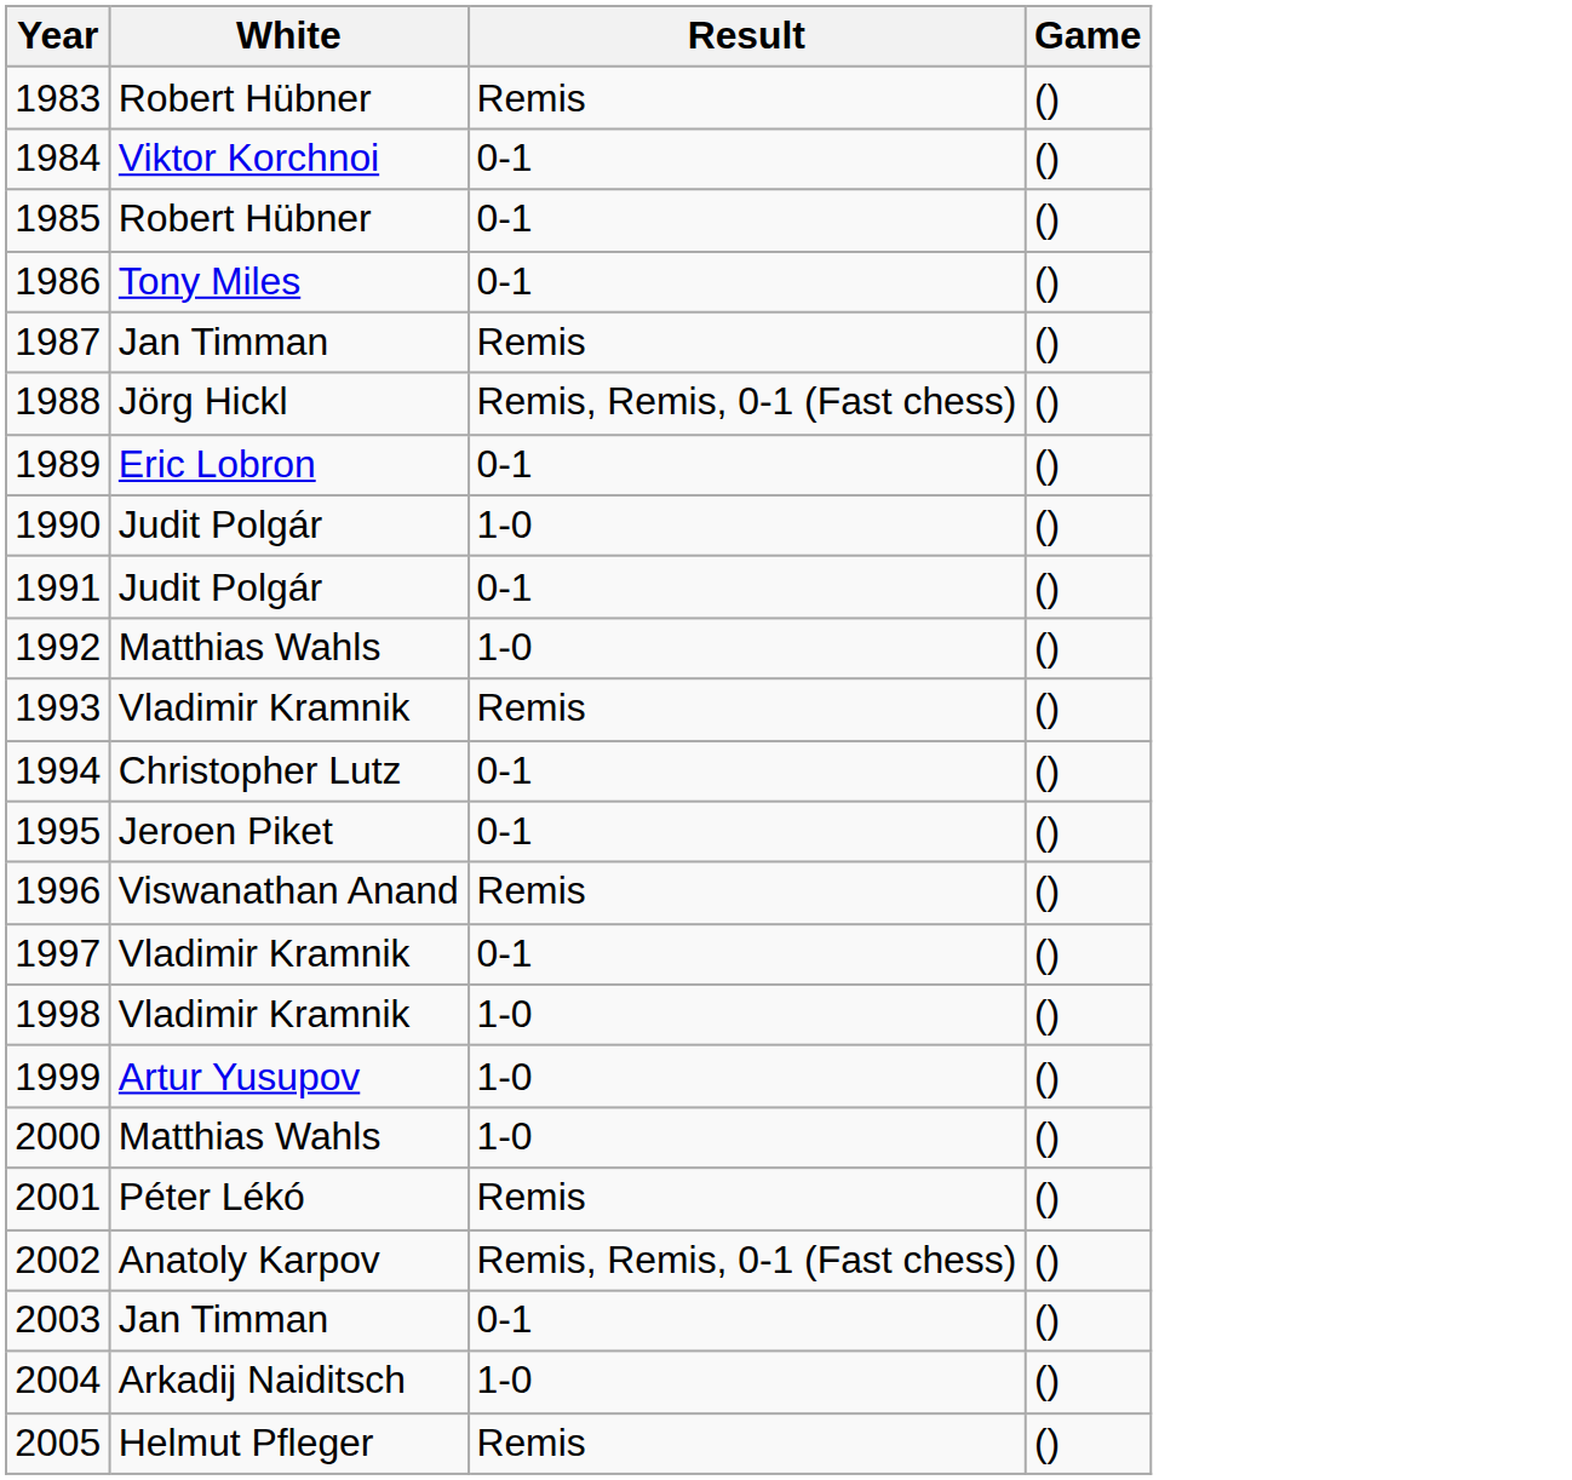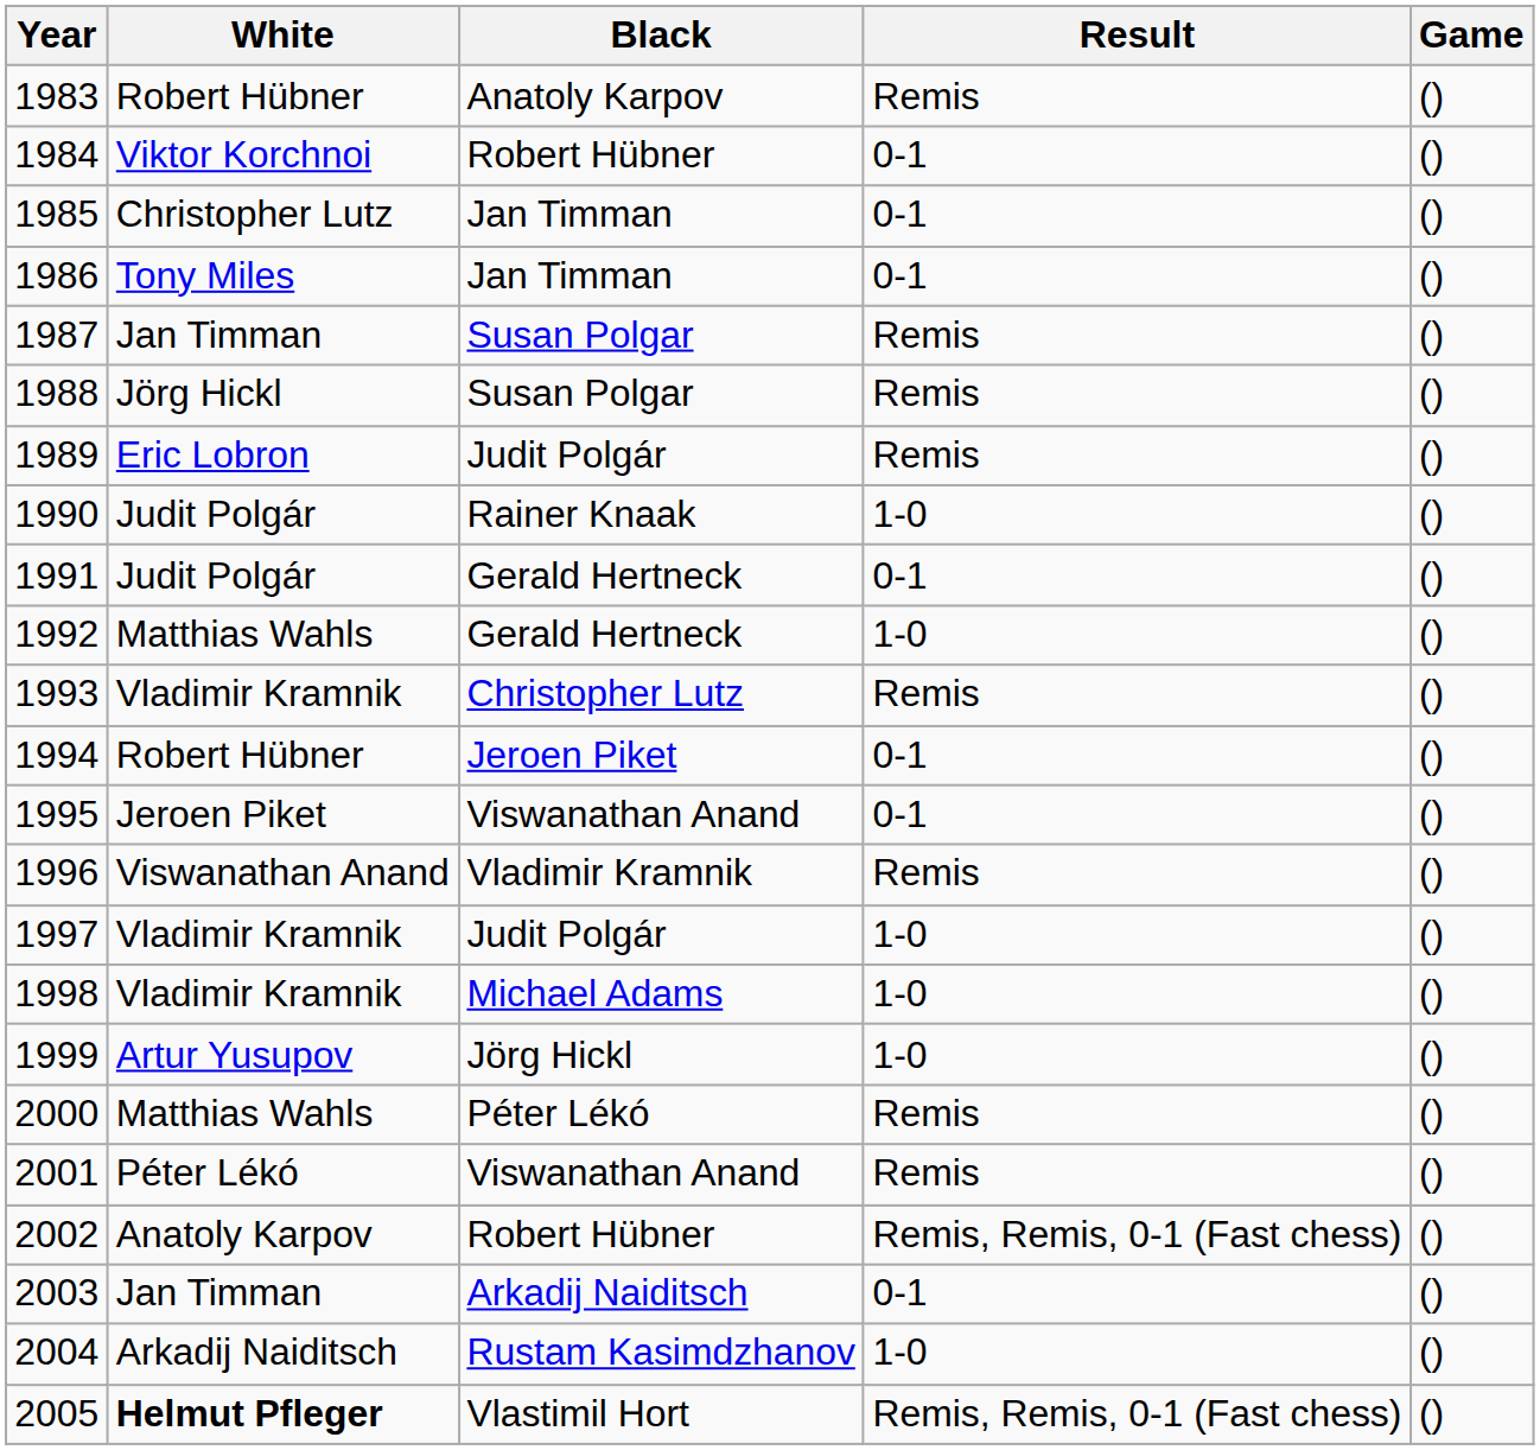+ column: Black | Anatoly Karpov | Robert Hübner | Jan Timman | Jan Timman | Susan Polgar | Susan Polgar | Judit Polgár | Rainer Knaak | Gerald Hertneck | Gerald Hertneck | Christopher Lutz | Jeroen Piket | Viswanathan Anand | Vladimir Kramnik | Judit Polgár | Michael Adams | Jörg Hickl | Péter Lékó | Viswanathan Anand | Robert Hübner | Arkadij Naiditsch | Rustam Kasimdzhanov | Vlastimil Hort
1985 | White: Robert Hübner -> Christopher Lutz
1988 | Result: Remis, Remis, 0-1 (Fast chess) -> Remis
1989 | Result: 0-1 -> Remis
1994 | White: Christopher Lutz -> Robert Hübner
1997 | Result: 0-1 -> 1-0
2000 | Result: 1-0 -> Remis
2005 | White: normal -> bold
2005 | Result: Remis -> Remis, Remis, 0-1 (Fast chess)
